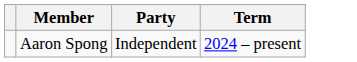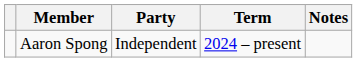+ column: Notes
